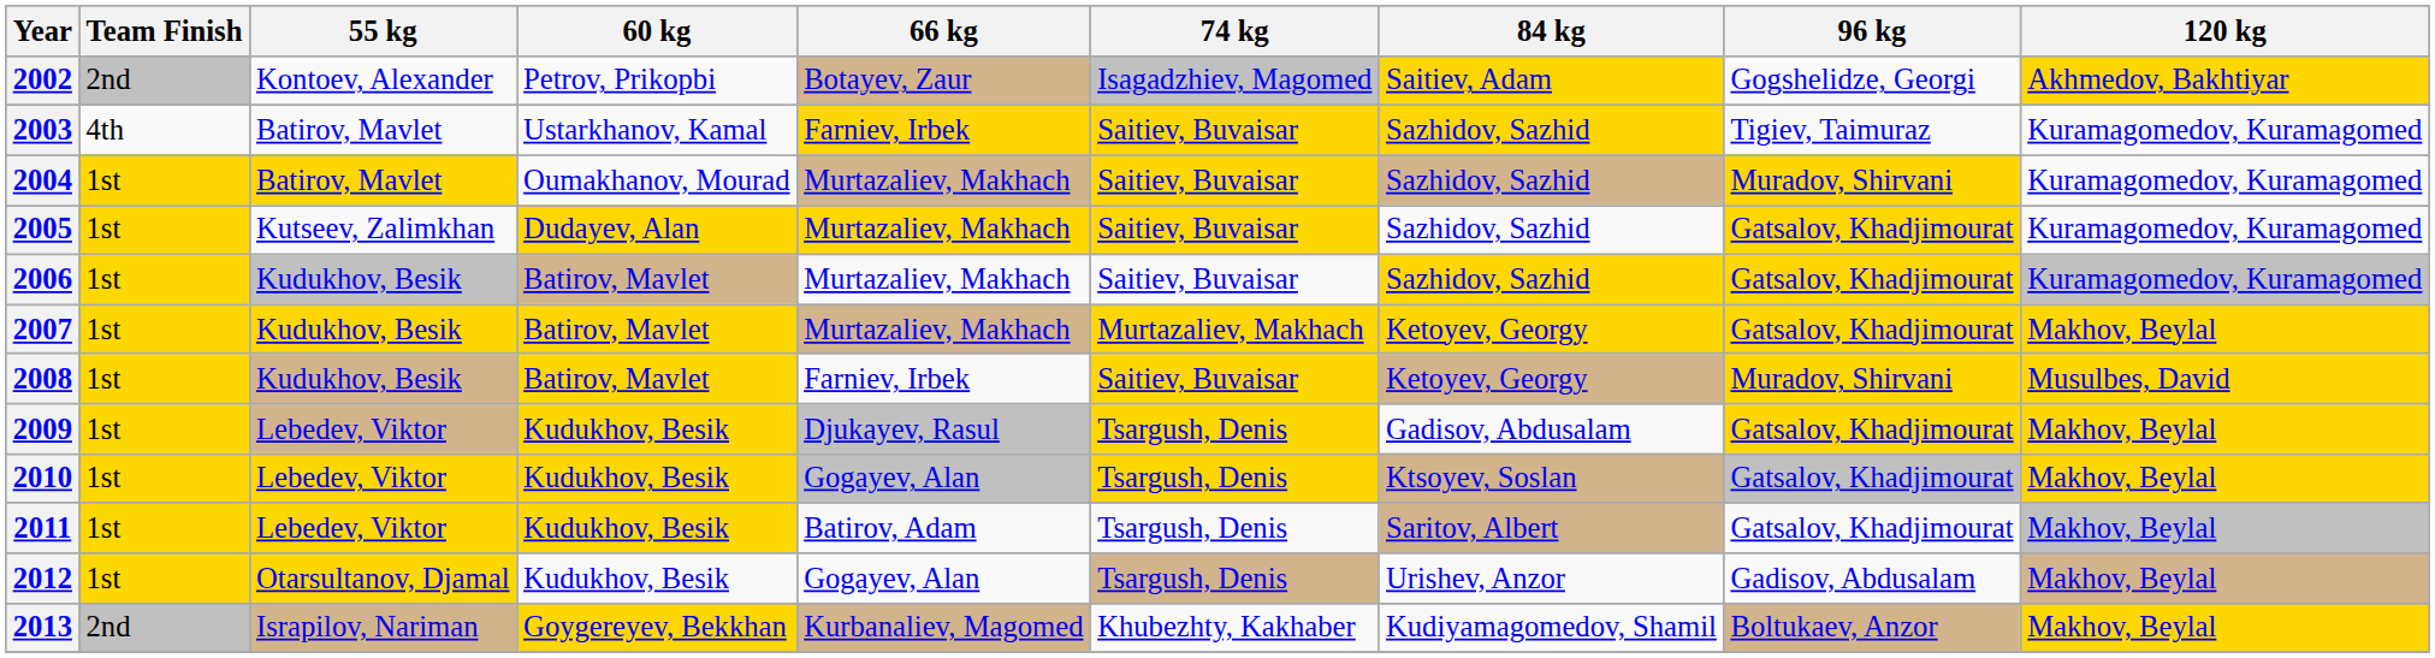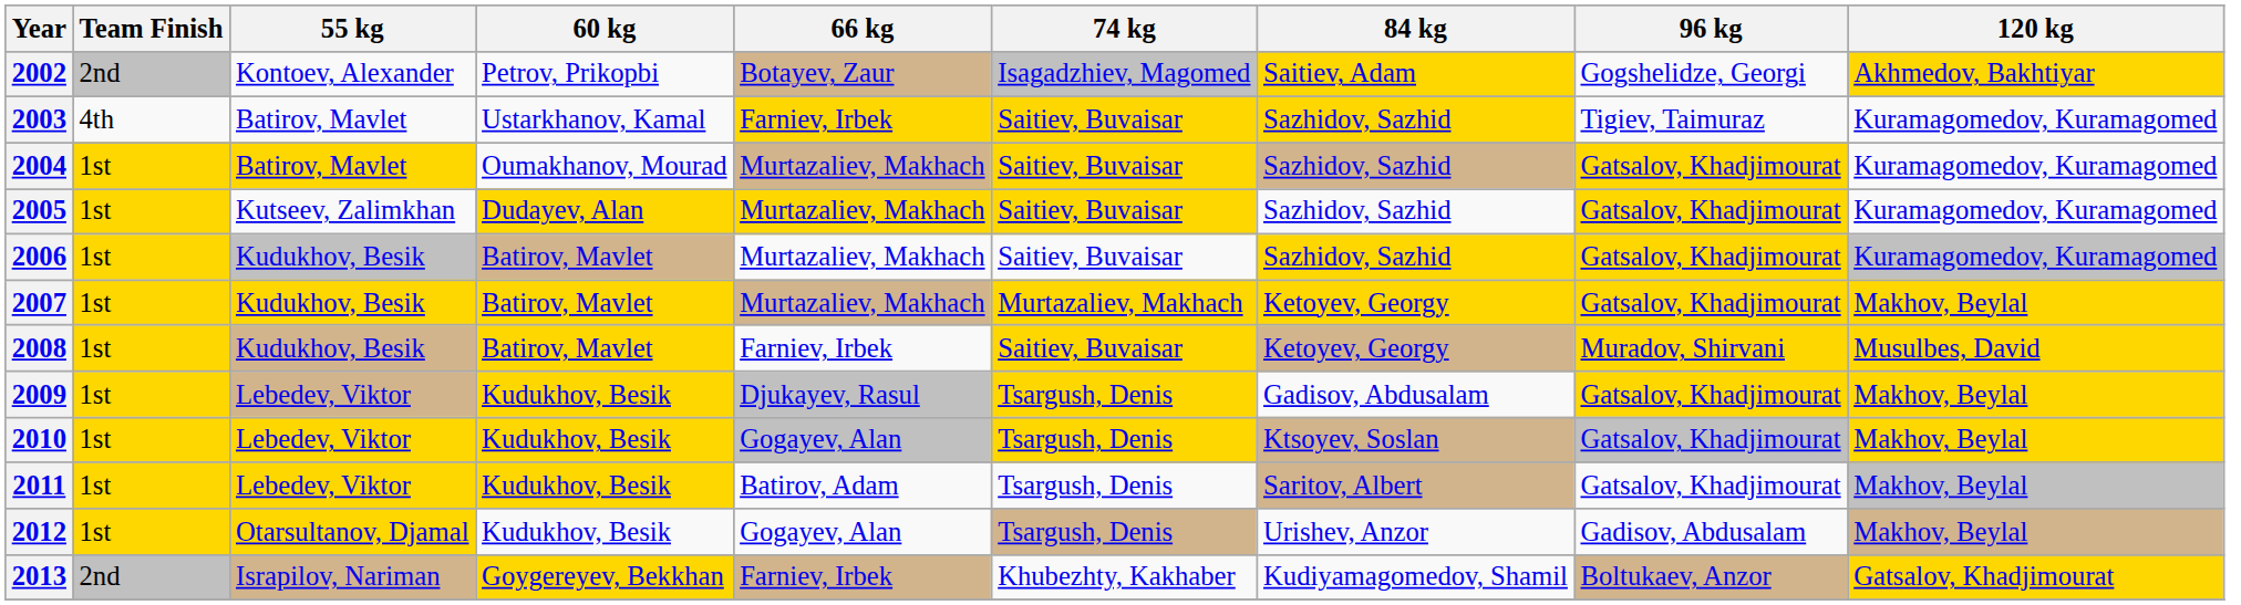2004 | 96 kg: Muradov, Shirvani -> Gatsalov, Khadjimourat
2013 | 66 kg: Kurbanaliev, Magomed -> Farniev, Irbek
2013 | 120 kg: Makhov, Beylal -> Gatsalov, Khadjimourat
